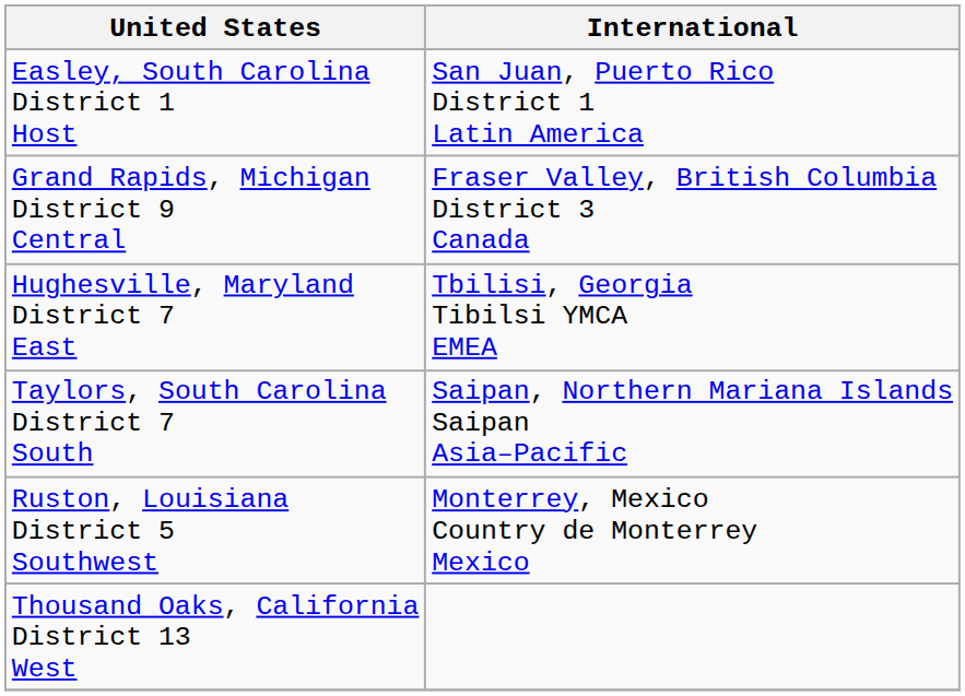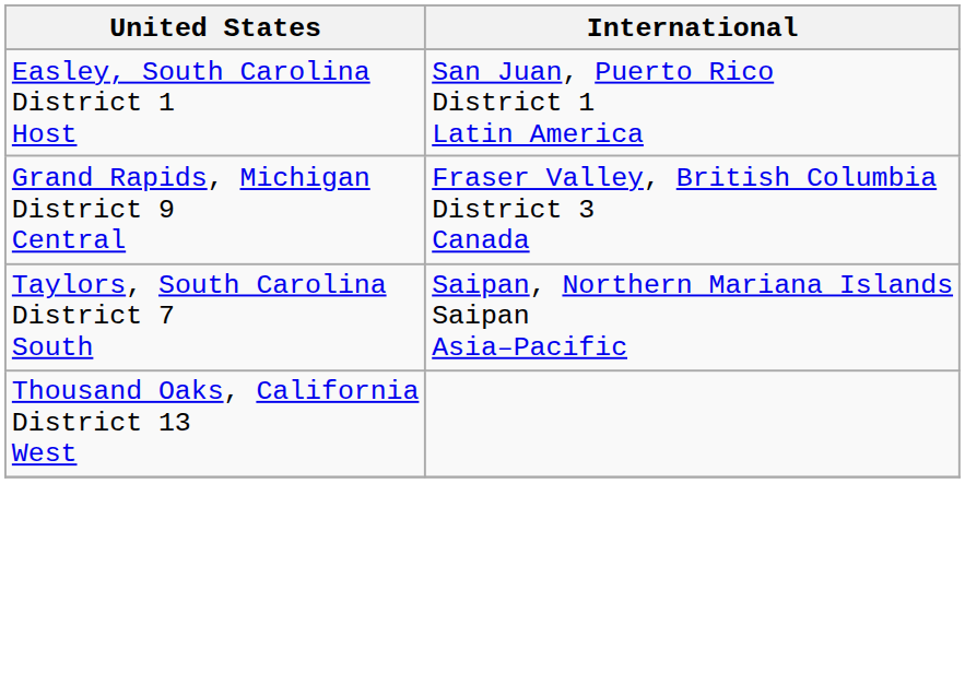- row: Hughesville, Maryland District 7 East | Tbilisi, Georgia Tibilsi YMCA EMEA
- row: Ruston, Louisiana District 5 Southwest | Monterrey, Mexico Country de Monterrey Mexico
